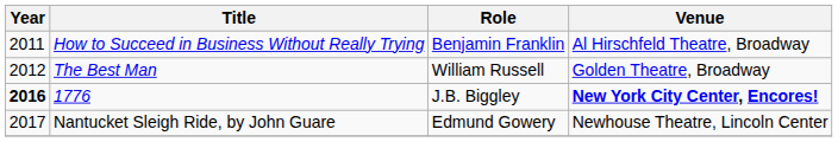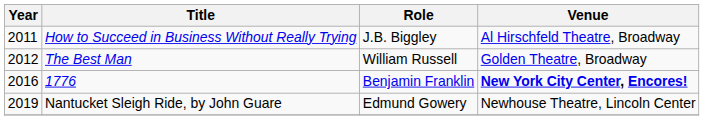How to Succeed in Business Without Really Trying | Role: Benjamin Franklin -> J.B. Biggley
1776 | Year: bold -> normal
1776 | Role: J.B. Biggley -> Benjamin Franklin
Nantucket Sleigh Ride, by John Guare | Year: 2017 -> 2019
